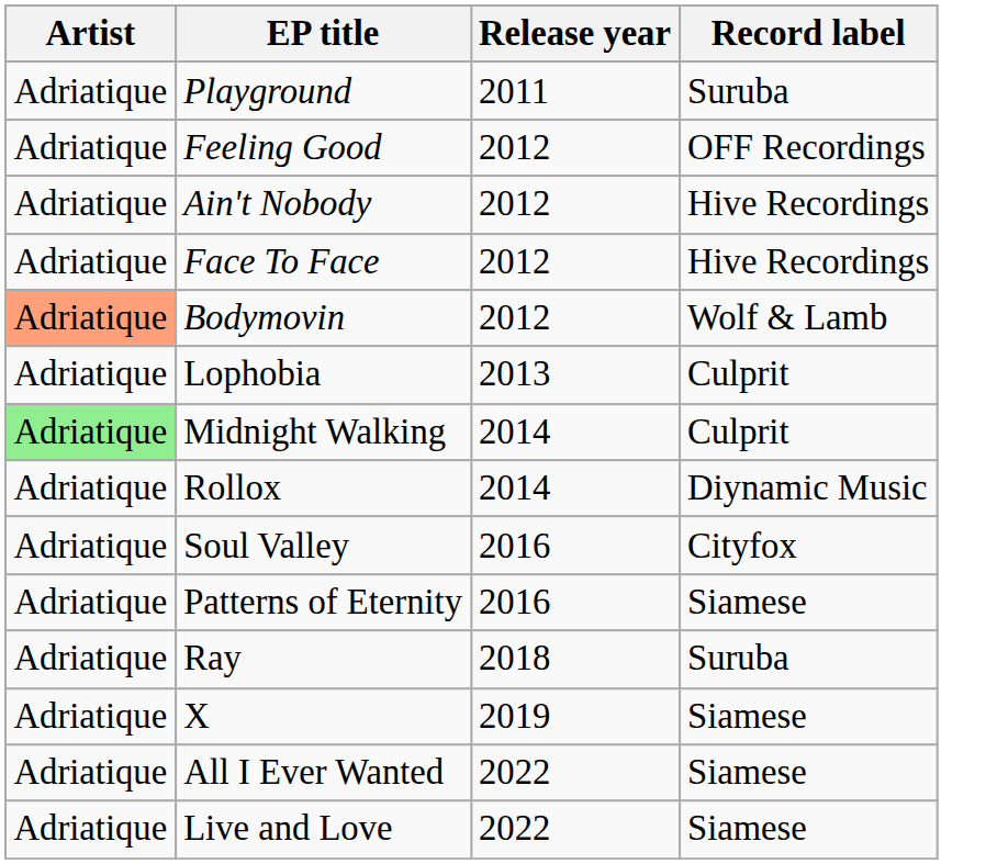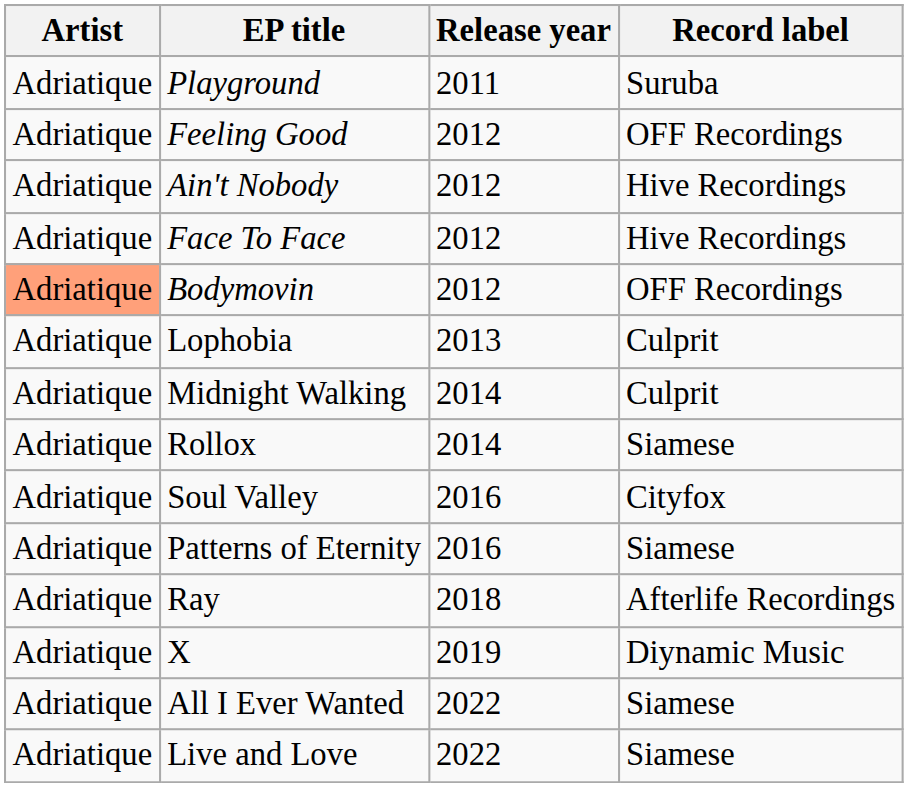Bodymovin | Record label: Wolf & Lamb -> OFF Recordings
Midnight Walking | Artist: lightgreen background -> no background
Rollox | Record label: Diynamic Music -> Siamese
Ray | Record label: Suruba -> Afterlife Recordings
X | Record label: Siamese -> Diynamic Music
